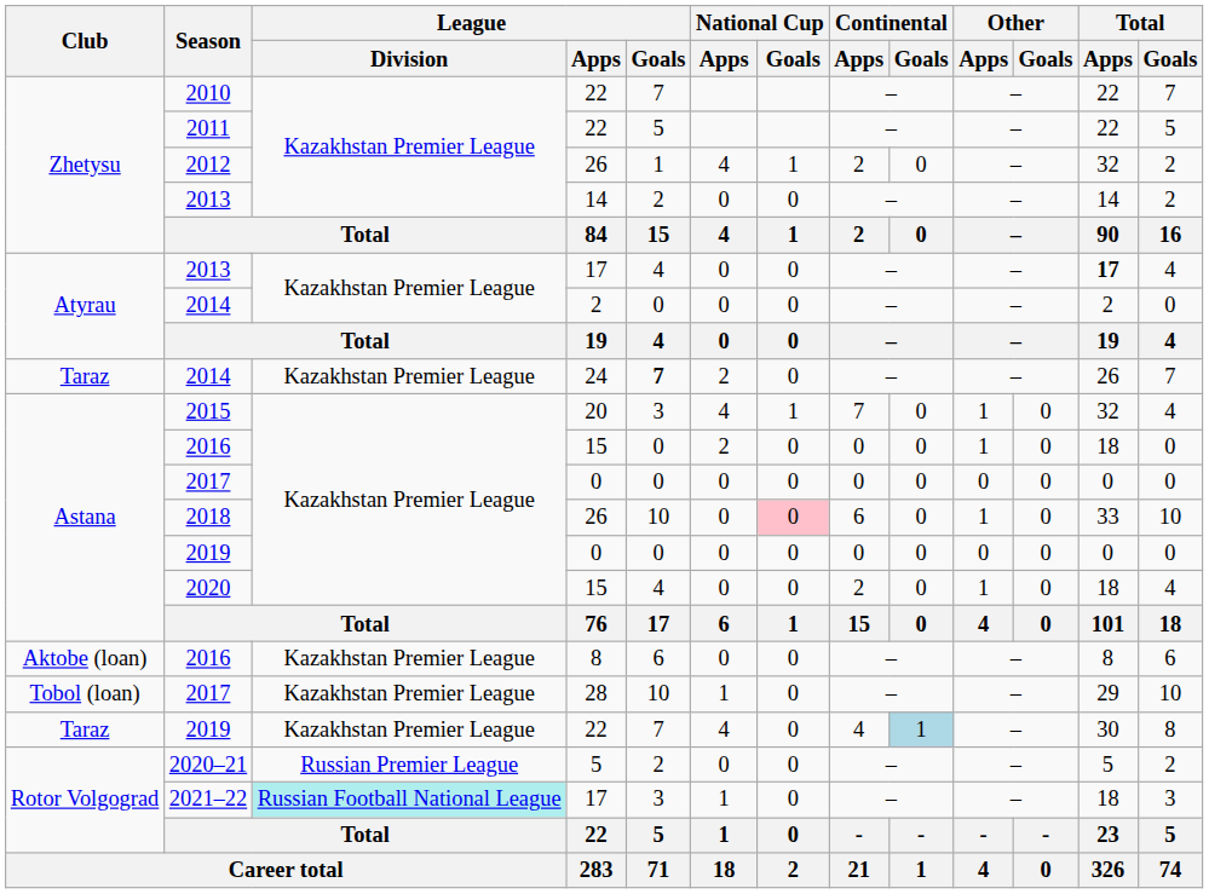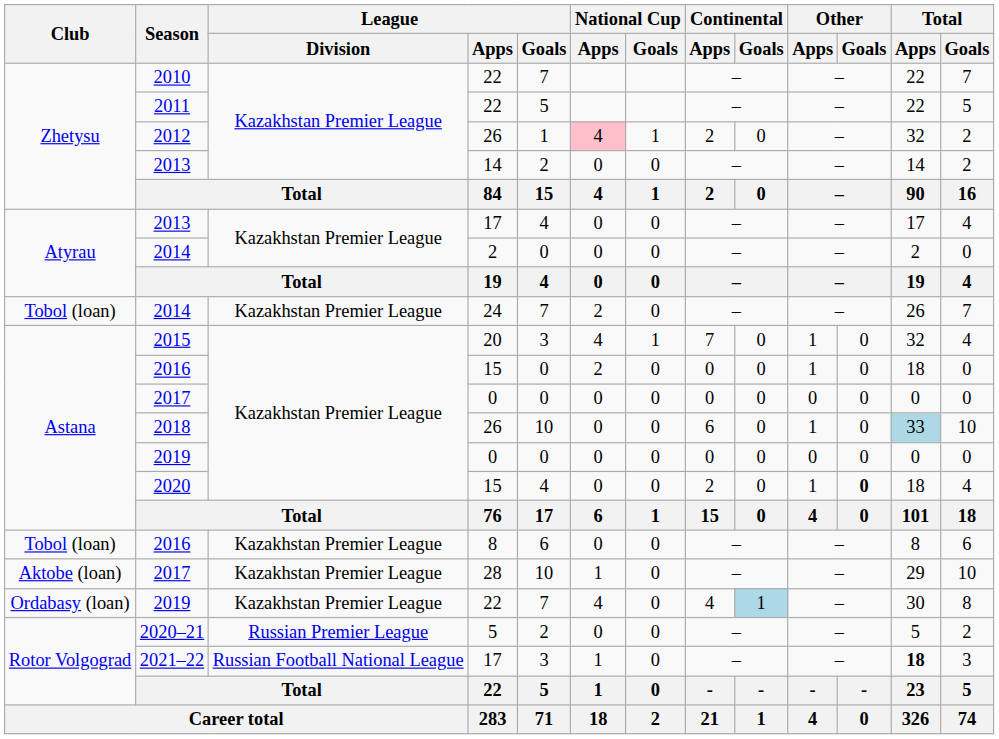2012 | National Cup / Apps: no background -> pink background
2013 / 17 | Total / Apps: bold -> normal
2014 / 24 | Club: Taraz -> Tobol (loan)
2014 / 24 | League / Goals: bold -> normal
2018 | National Cup / Goals: pink background -> no background
2018 | Total / Apps: no background -> lightblue background
2020 | Other / Goals: normal -> bold
2016 / 8 | Club: Aktobe (loan) -> Tobol (loan)
2017 / 28 | Club: Tobol (loan) -> Aktobe (loan)
2019 / 22 | Club: Taraz -> Ordabasy (loan)
2021–22 | League / Division: paleturquoise background -> no background
2021–22 | Total / Apps: normal -> bold
